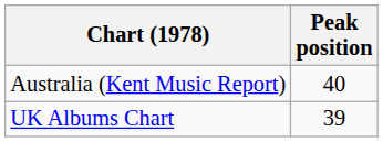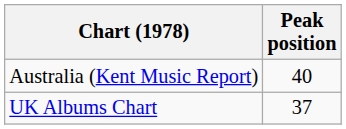UK Albums Chart | Peak position: 39 -> 37
